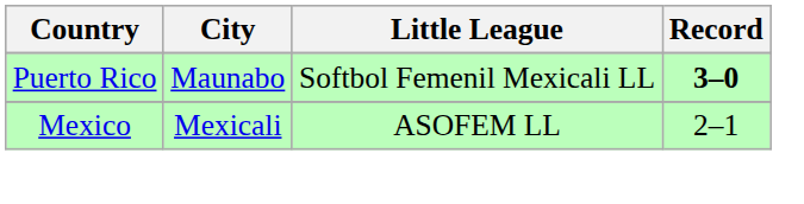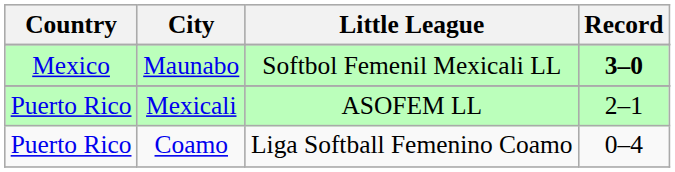Maunabo | Country: Puerto Rico -> Mexico
Mexicali | Country: Mexico -> Puerto Rico
+ row: Puerto Rico | Coamo | Liga Softball Femenino Coamo | 0–4
